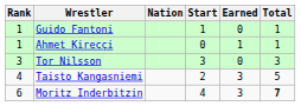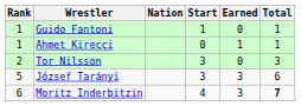Tor Nilsson | Rank: 3 -> 2
- row: 4 | Taisto Kangasniemi | 2 | 3 | 5
+ row: 5 | József Tarányi | 3 | 3 | 6
